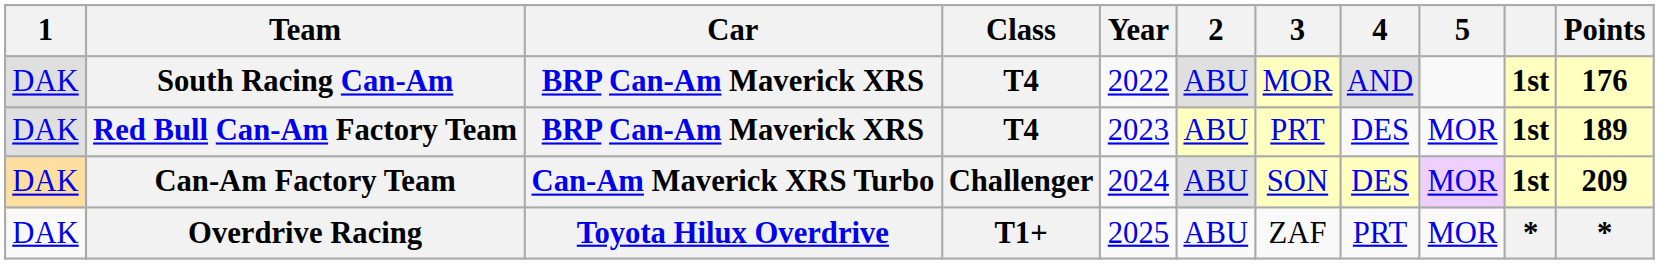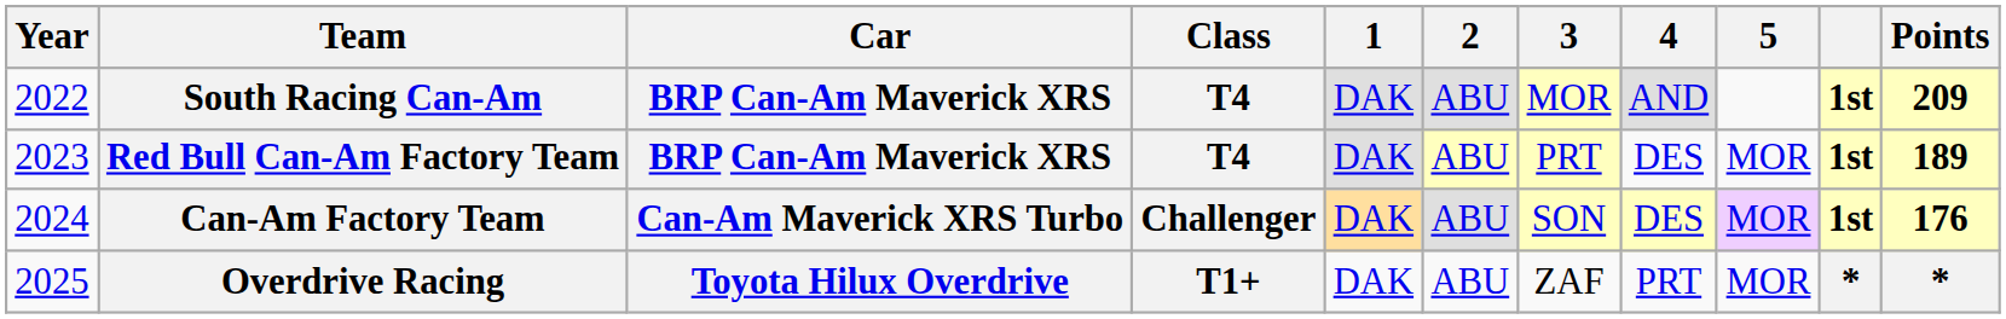columns swapped: Year <-> 1
South Racing Can-Am | Points: 176 -> 209
Can-Am Factory Team | Points: 209 -> 176
